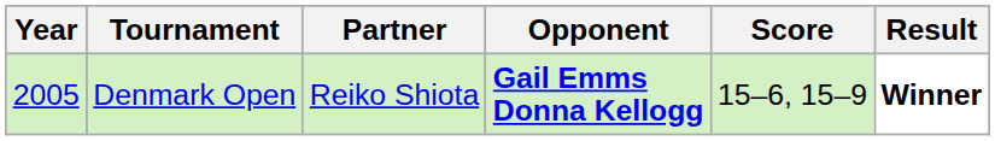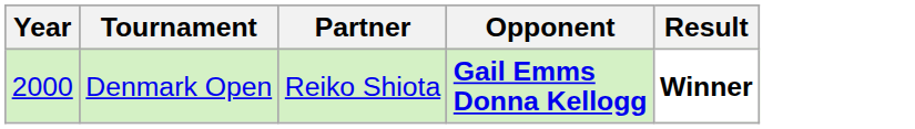- column: Score | 15–6, 15–9
Denmark Open | Year: 2005 -> 2000
